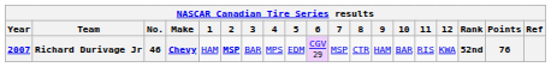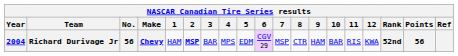Richard Durivage Jr | Year: 2007 -> 2004
Richard Durivage Jr | No.: 46 -> 56
Richard Durivage Jr | Points: 76 -> 56
